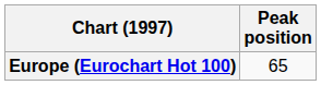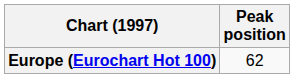Europe (Eurochart Hot 100) | Peak position: 65 -> 62
